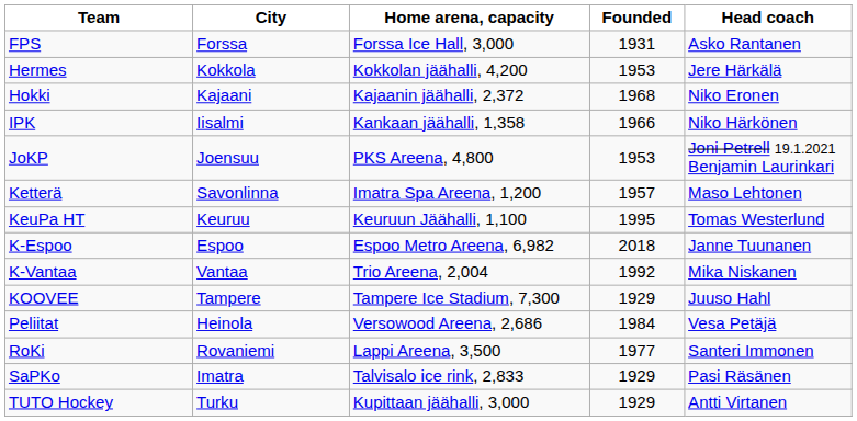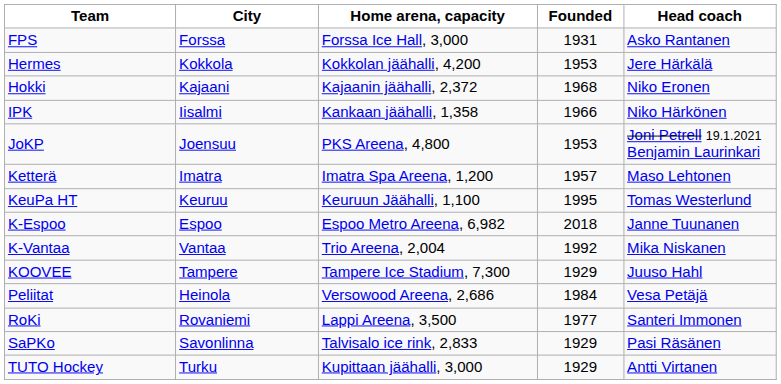Ketterä | City: Savonlinna -> Imatra
SaPKo | City: Imatra -> Savonlinna
